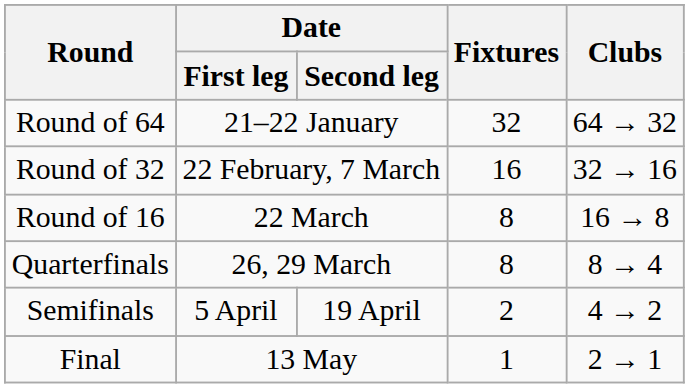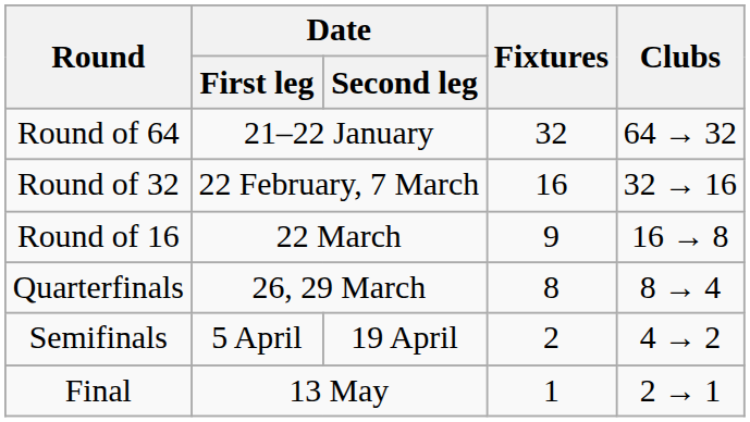Round of 16 | Fixtures: 8 -> 9
